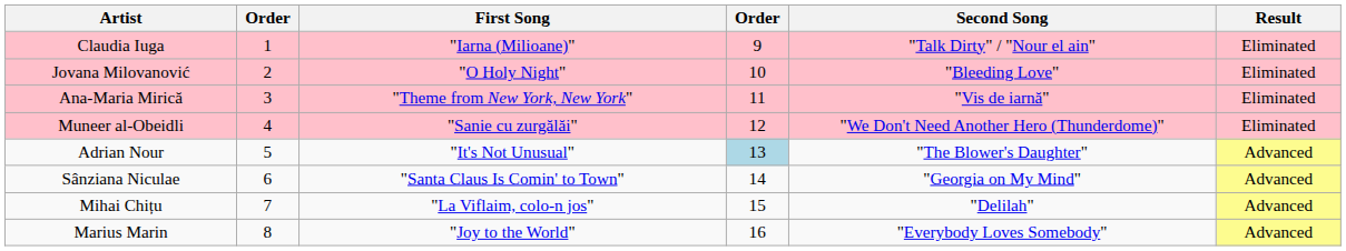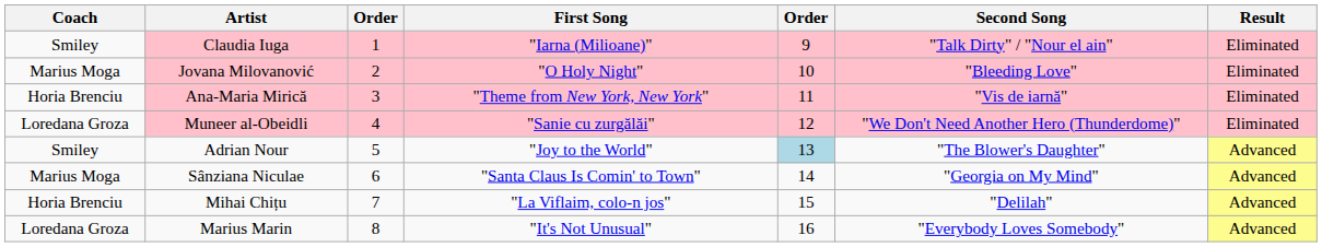+ column: Coach | Smiley | Marius Moga | Horia Brenciu | Loredana Groza | Smiley | Marius Moga | Horia Brenciu | Loredana Groza
Adrian Nour | First Song: "It's Not Unusual" -> "Joy to the World"
Marius Marin | First Song: "Joy to the World" -> "It's Not Unusual"
